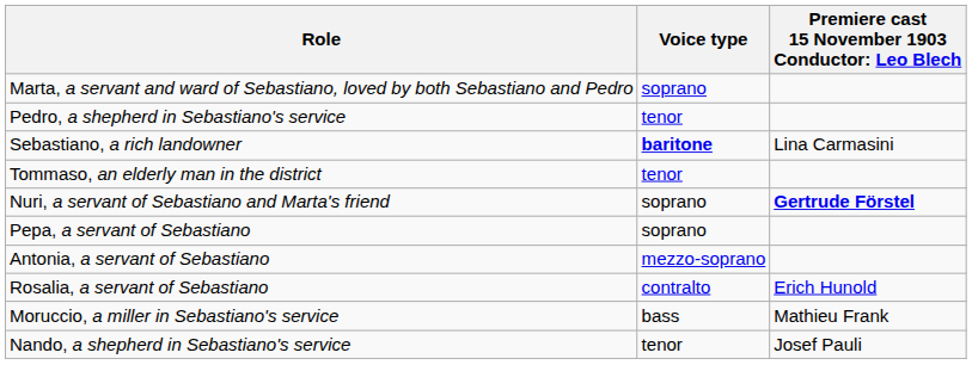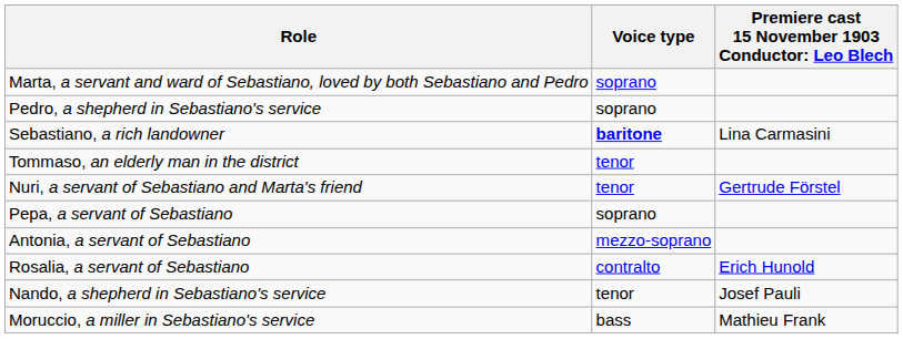Pedro, a shepherd in Sebastiano's service | Voice type: tenor -> soprano
Nuri, a servant of Sebastiano and Marta's friend | Voice type: soprano -> tenor
Nuri, a servant of Sebastiano and Marta's friend | column 3: bold -> normal
rows swapped: Moruccio, a miller in Sebastiano's service <-> Nando, a shepherd in Sebastiano's service
